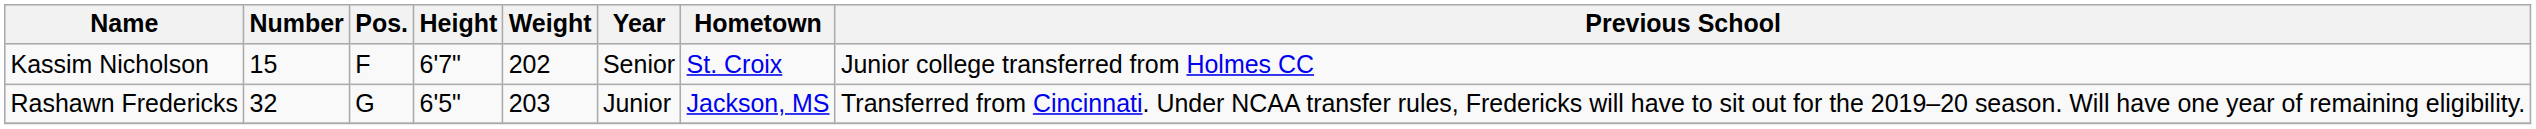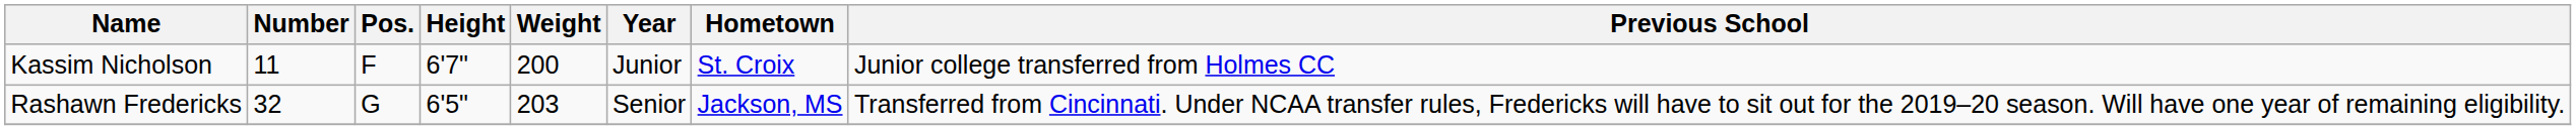Kassim Nicholson | Number: 15 -> 11
Kassim Nicholson | Weight: 202 -> 200
Kassim Nicholson | Year: Senior -> Junior
Rashawn Fredericks | Year: Junior -> Senior
